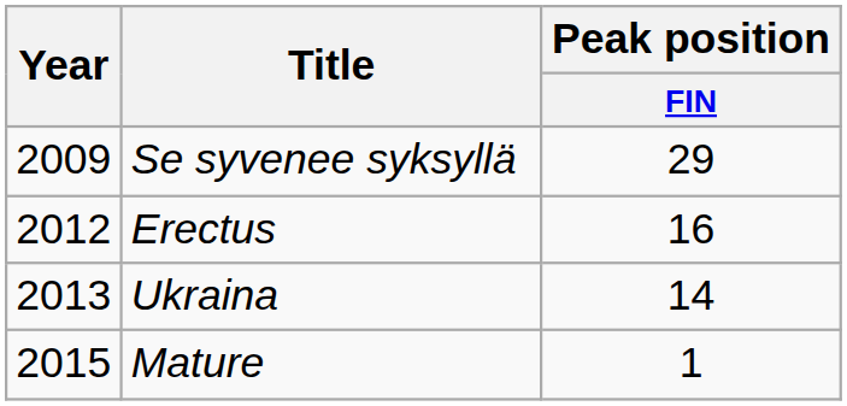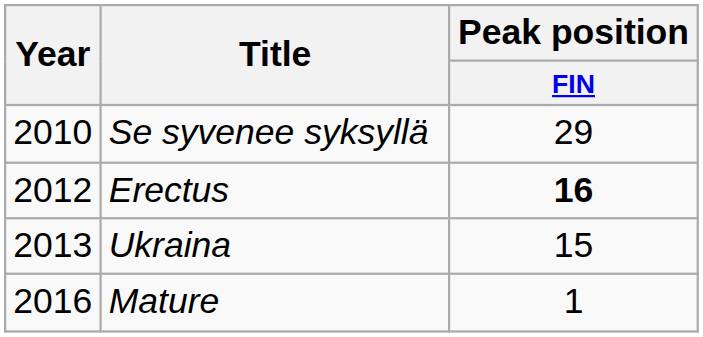Se syvenee syksyllä | Year: 2009 -> 2010
Erectus | Peak position / FIN: normal -> bold
Ukraina | Peak position / FIN: 14 -> 15
Mature | Year: 2015 -> 2016
